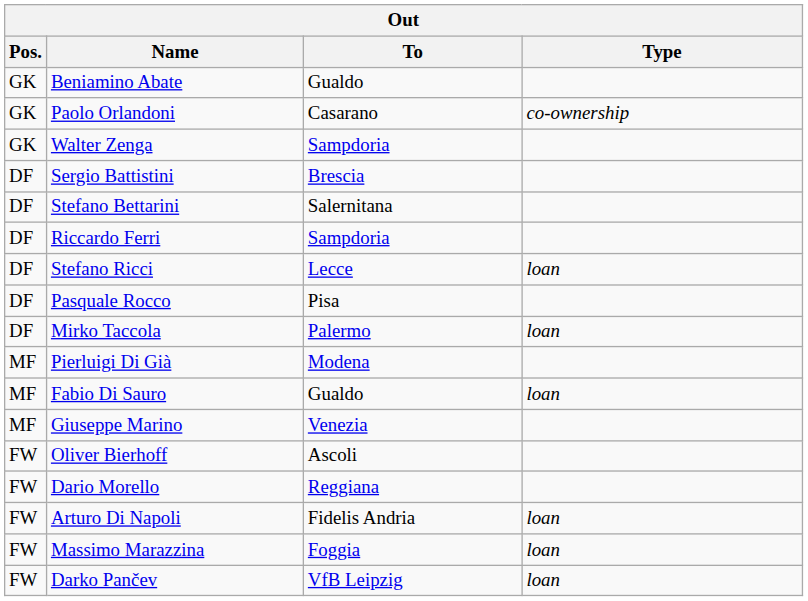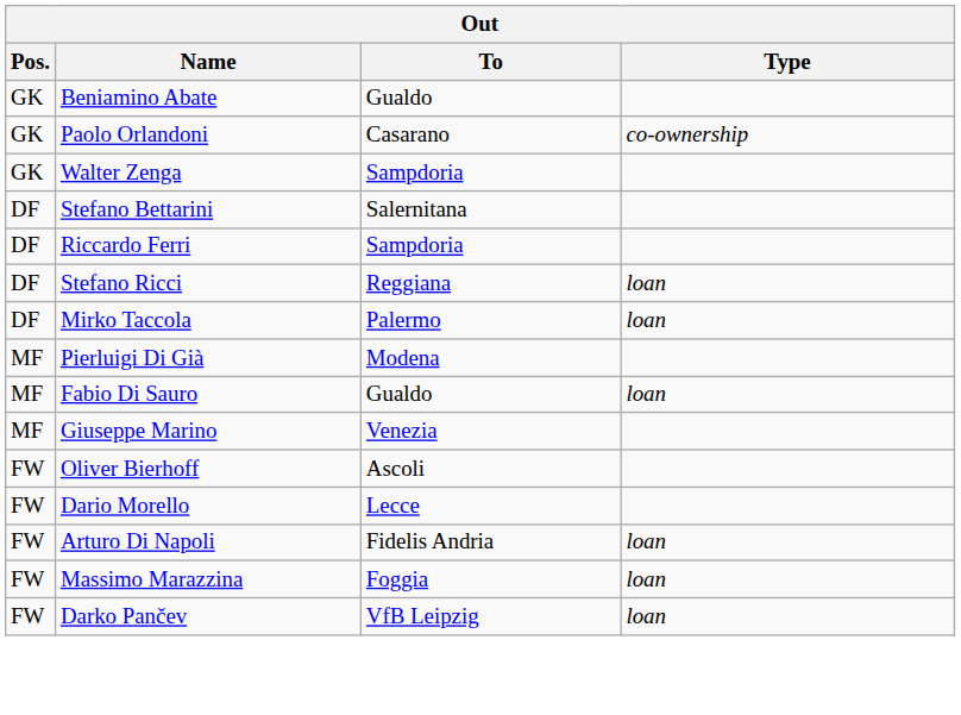- row: DF | Sergio Battistini | Brescia
Stefano Ricci | To: Lecce -> Reggiana
- row: DF | Pasquale Rocco | Pisa
Dario Morello | To: Reggiana -> Lecce
